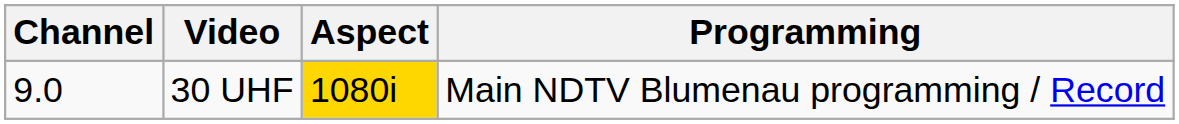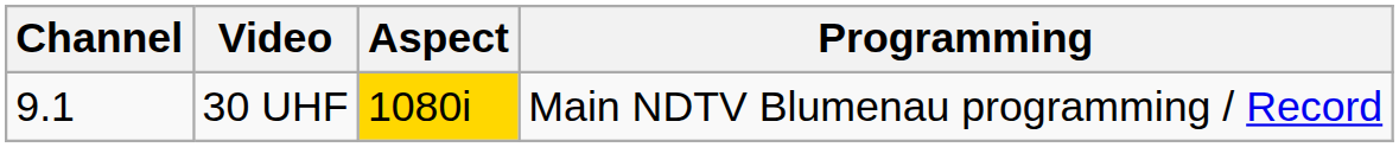30 UHF | Channel: 9.0 -> 9.1
